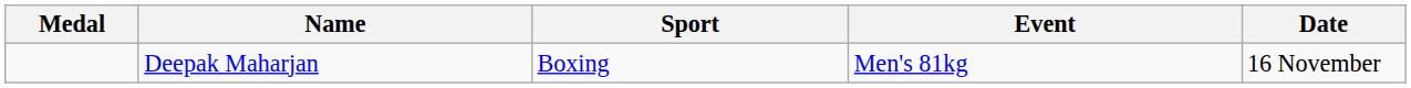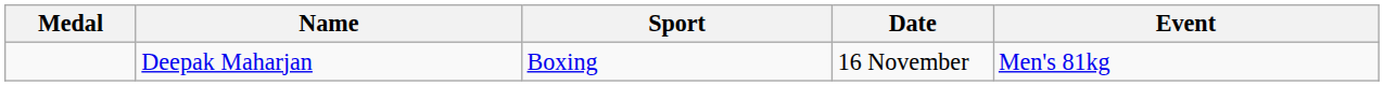columns swapped: Event <-> Date
